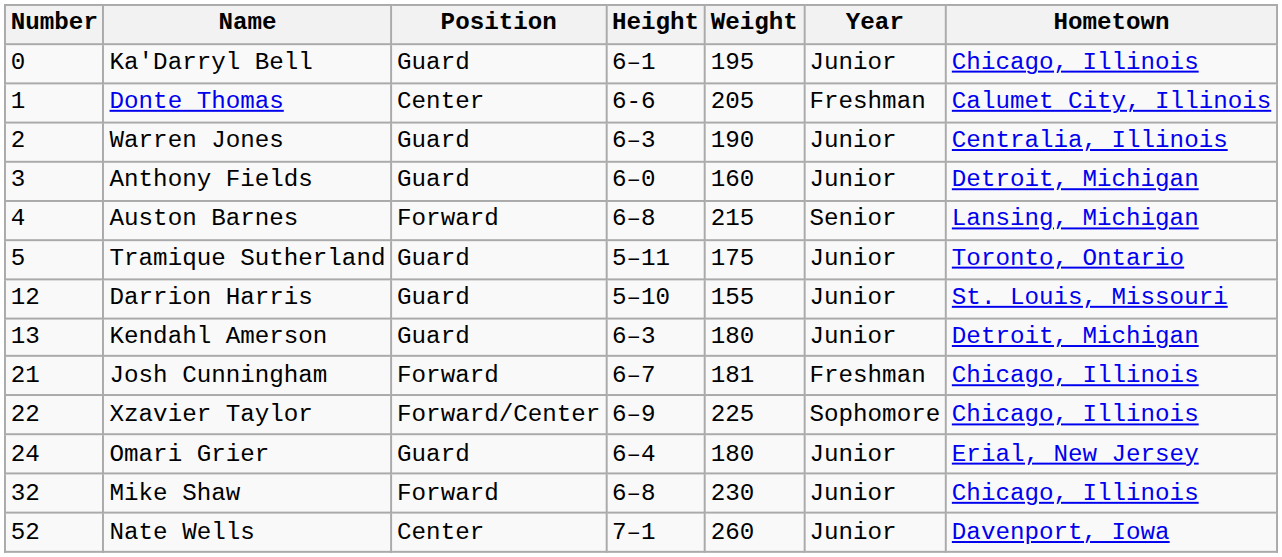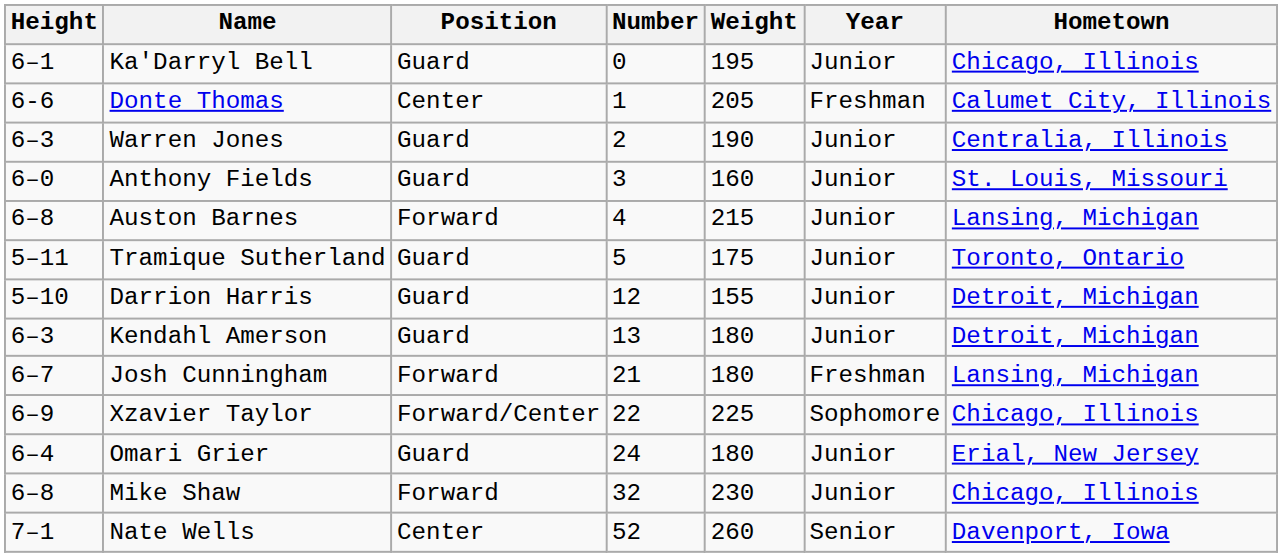columns swapped: Number <-> Height
Anthony Fields | Hometown: Detroit, Michigan -> St. Louis, Missouri
Auston Barnes | Year: Senior -> Junior
Darrion Harris | Hometown: St. Louis, Missouri -> Detroit, Michigan
Josh Cunningham | Weight: 181 -> 180
Josh Cunningham | Hometown: Chicago, Illinois -> Lansing, Michigan
Nate Wells | Year: Junior -> Senior
